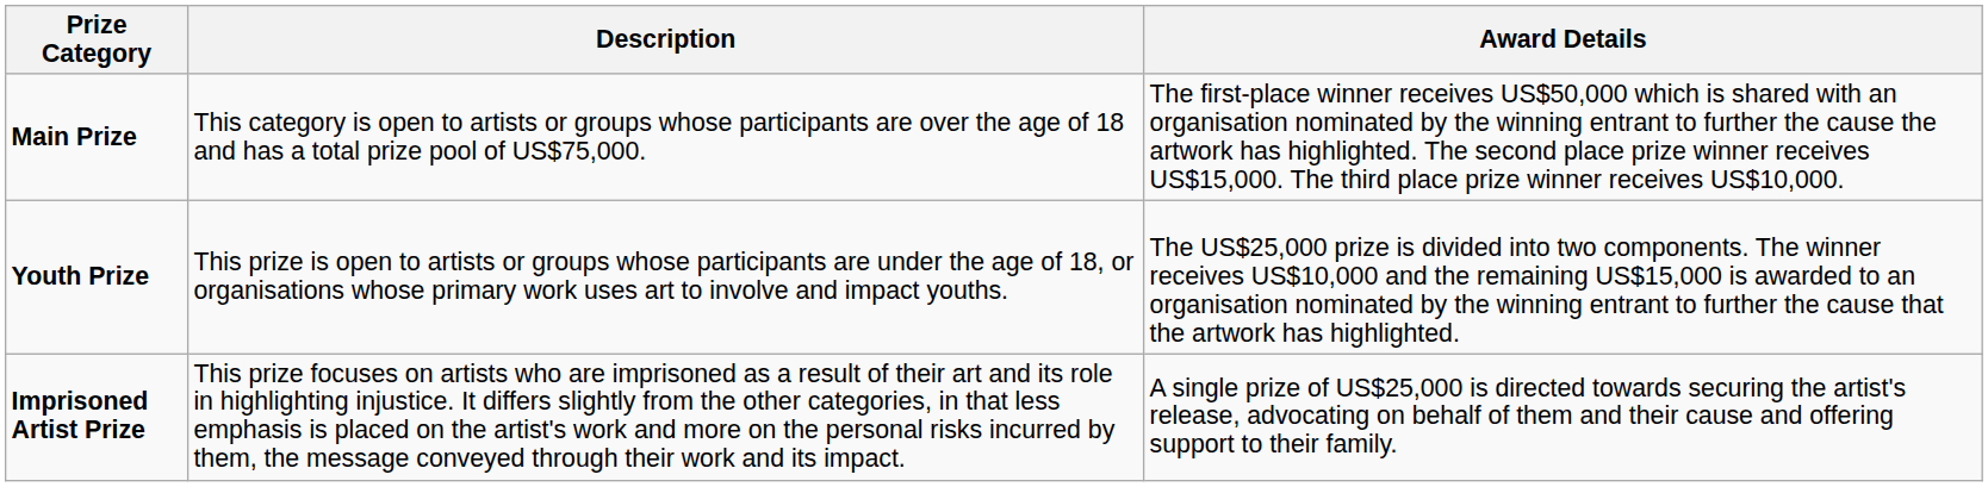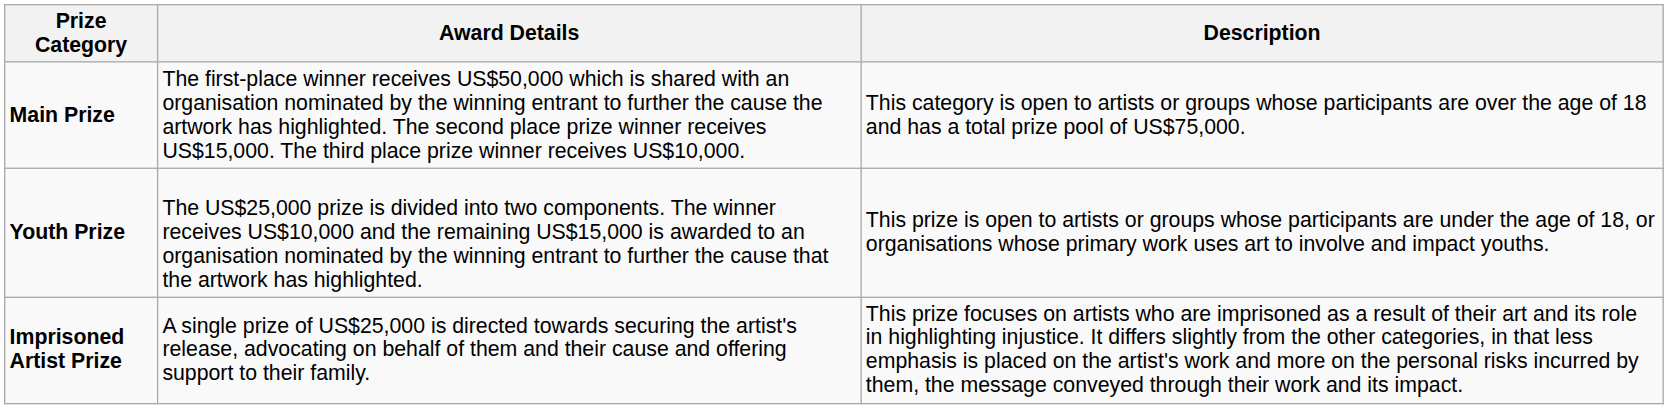columns swapped: Description <-> Award Details
